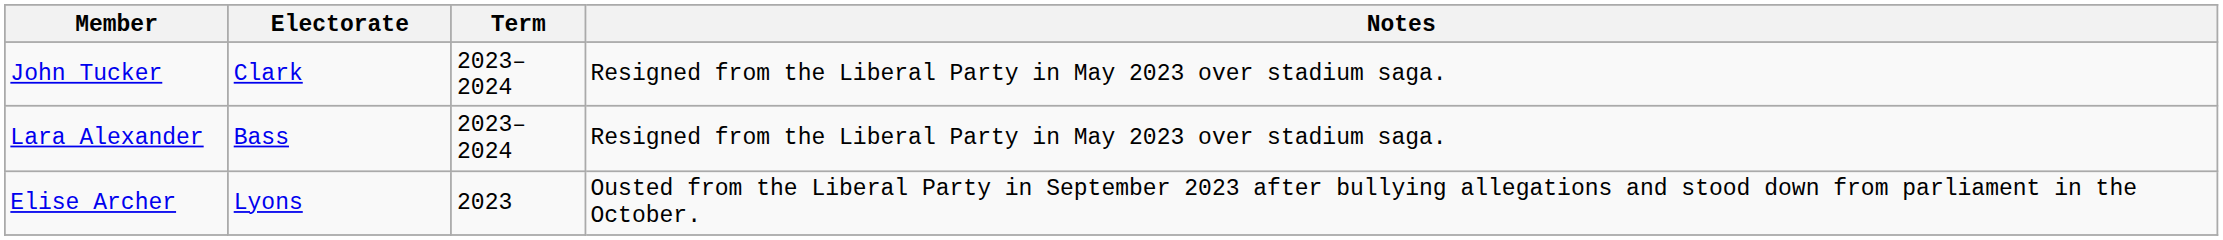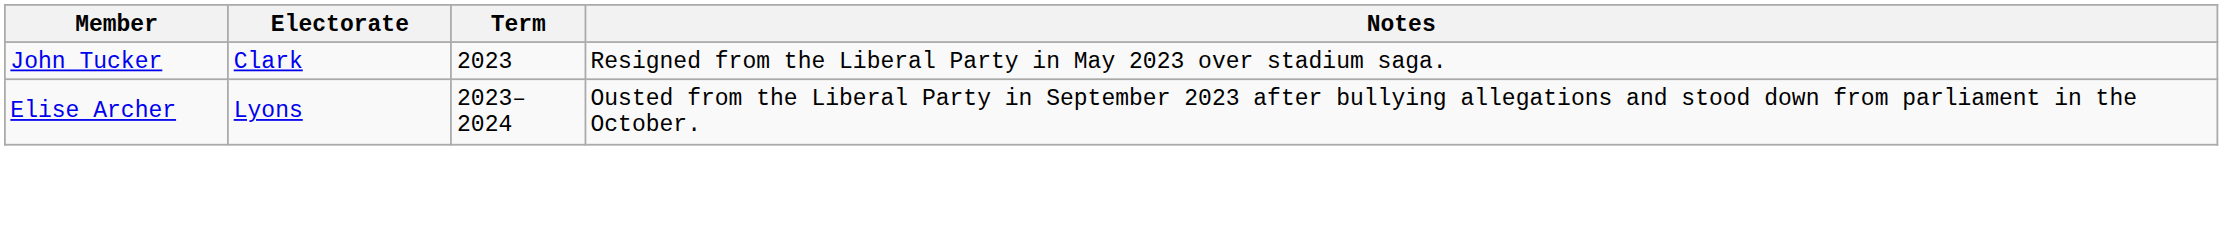John Tucker | Term: 2023–2024 -> 2023
- row: Lara Alexander | Bass | 2023–2024 | Resigned from the Liberal Party in May 2023 over stadium saga.
Elise Archer | Term: 2023 -> 2023–2024
